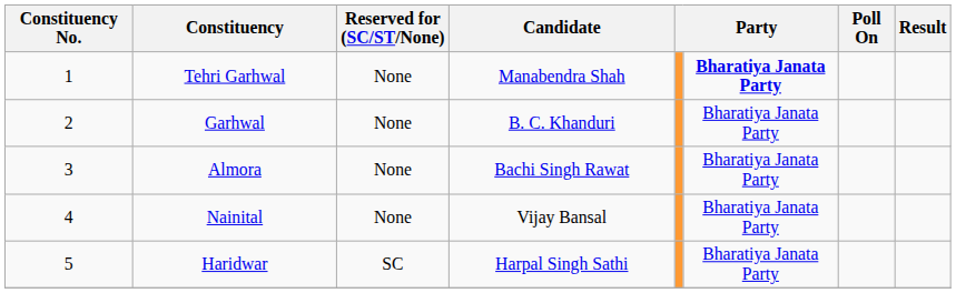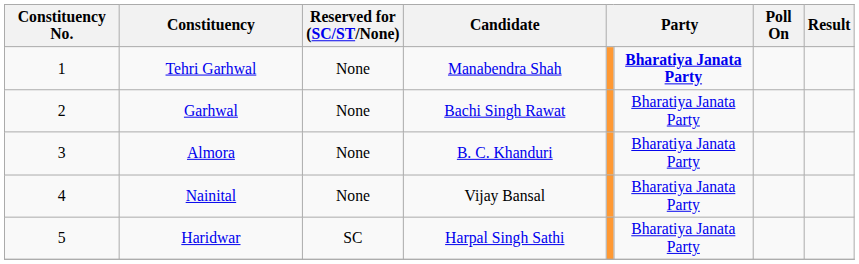Garhwal | Candidate: B. C. Khanduri -> Bachi Singh Rawat
Almora | Candidate: Bachi Singh Rawat -> B. C. Khanduri
